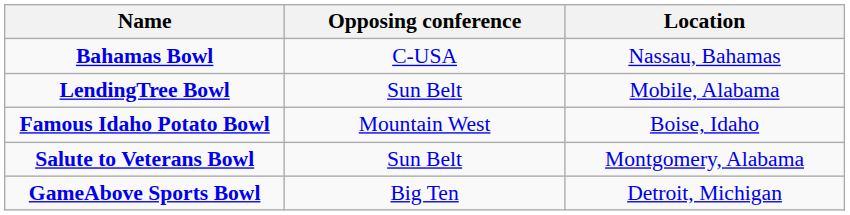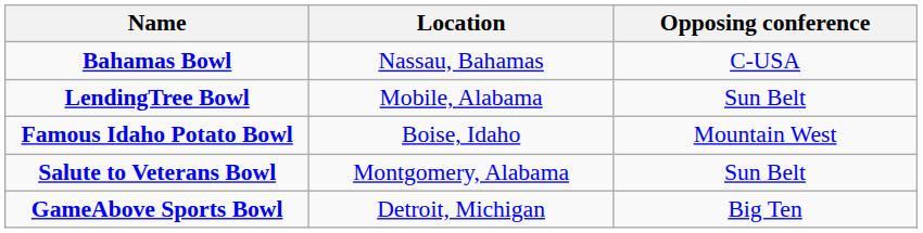columns swapped: Location <-> Opposing conference
